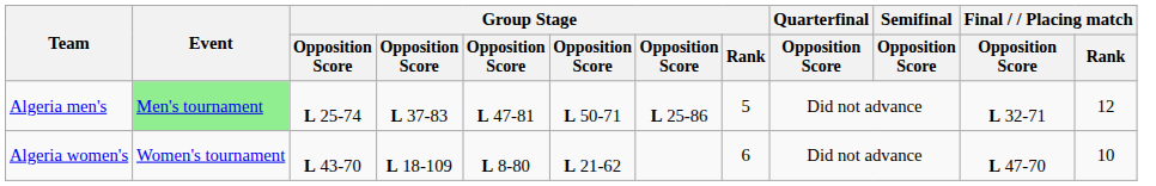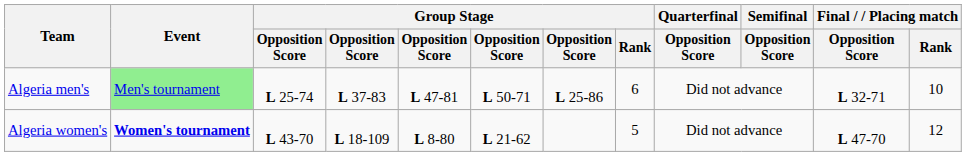Algeria men's | Group Stage / Rank: 5 -> 6
Algeria men's | Final / / Placing match / Rank: 12 -> 10
Algeria women's | Event: normal -> bold
Algeria women's | Group Stage / Rank: 6 -> 5
Algeria women's | Final / / Placing match / Rank: 10 -> 12
